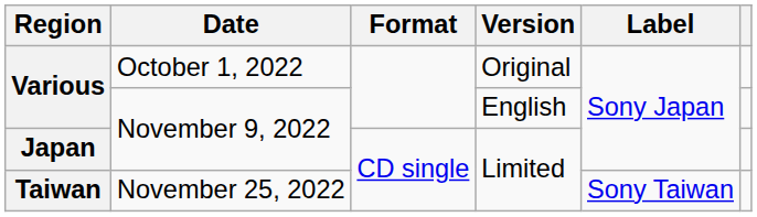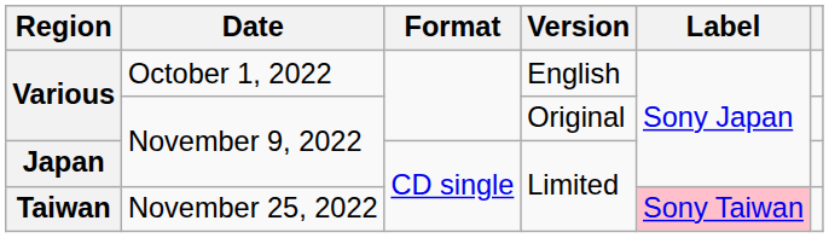Various / October 1, 2022 | Version: Original -> English
Various / November 9, 2022 | Version: English -> Original
Taiwan | Label: no background -> pink background
